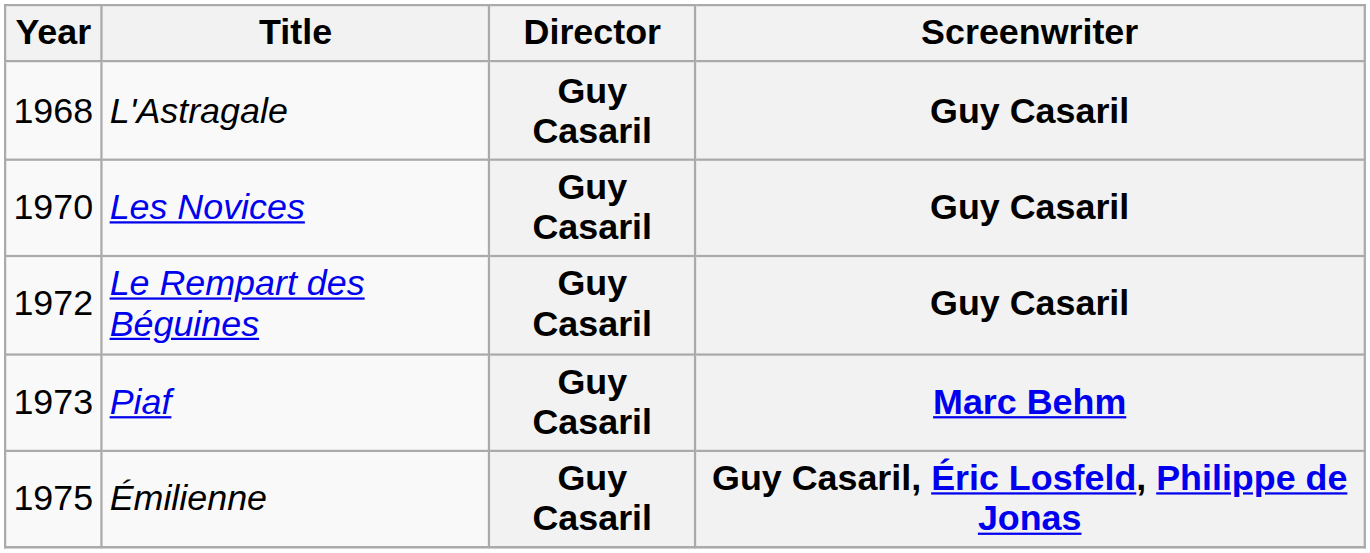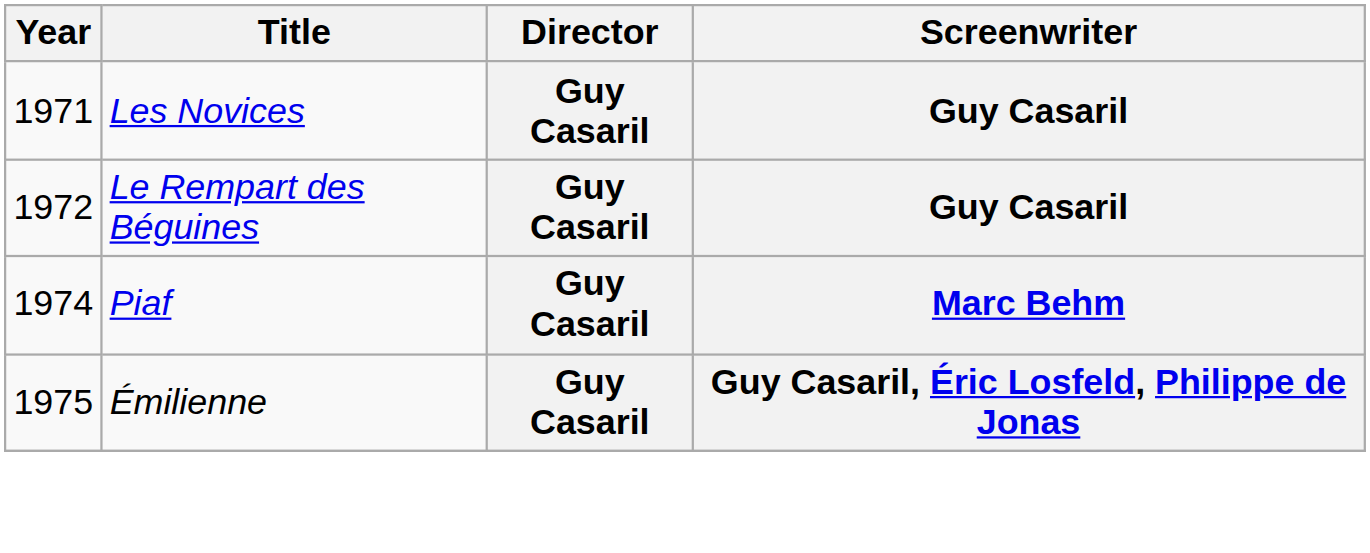- row: 1968 | L'Astragale | Guy Casaril | Guy Casaril
Les Novices | Year: 1970 -> 1971
Piaf | Year: 1973 -> 1974
